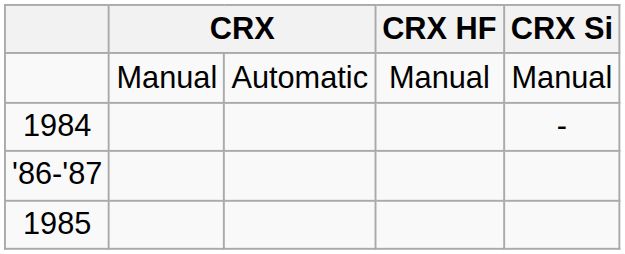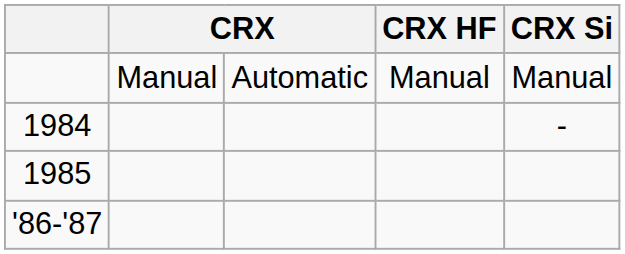rows swapped: 1985 <-> '86-'87
